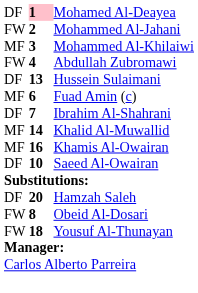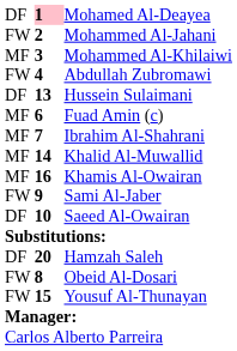Ibrahim Al-Shahrani | column 1: DF -> MF
+ row: FW | 9 | Sami Al-Jaber
Yousuf Al-Thunayan | column 2: 18 -> 15
